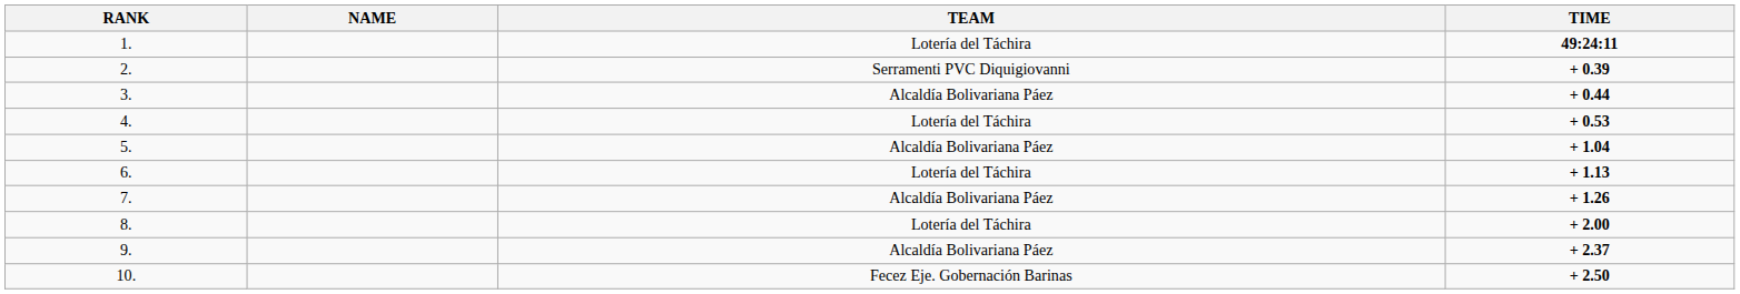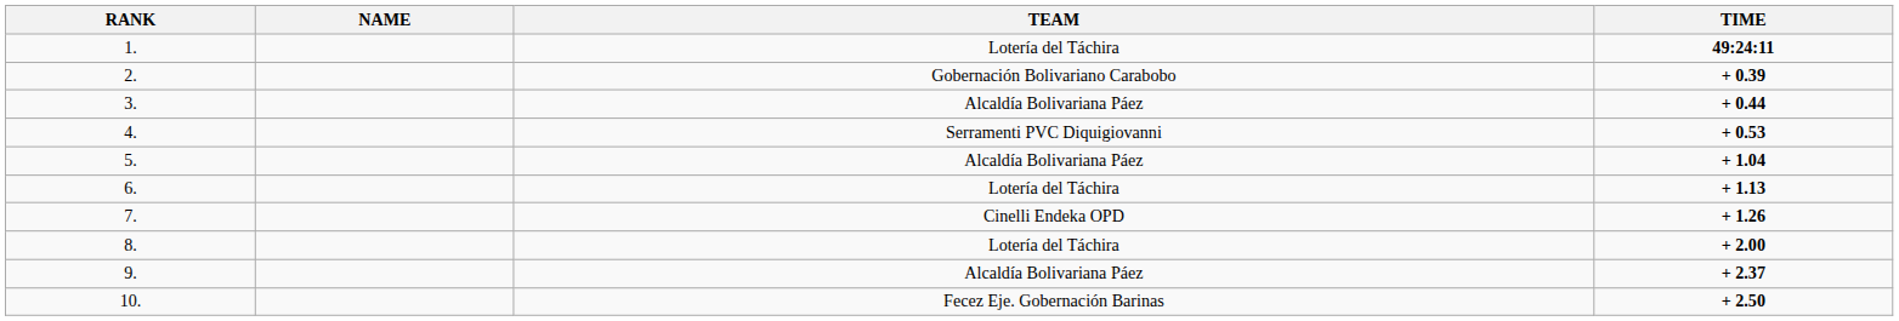2. | TEAM: Serramenti PVC Diquigiovanni -> Gobernación Bolivariano Carabobo
4. | TEAM: Lotería del Táchira -> Serramenti PVC Diquigiovanni
7. | TEAM: Alcaldía Bolivariana Páez -> Cinelli Endeka OPD
